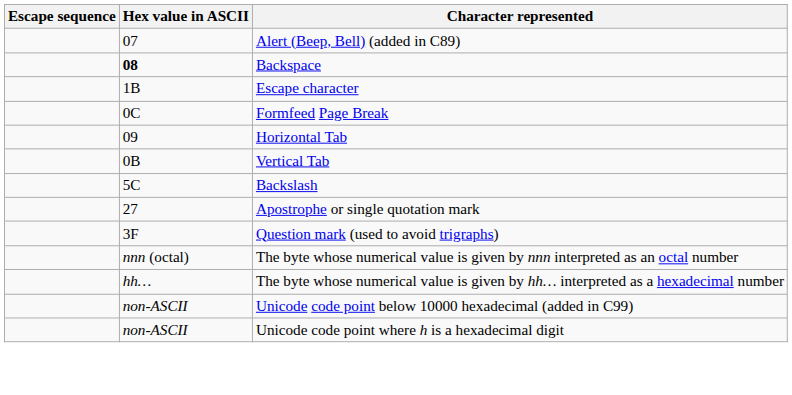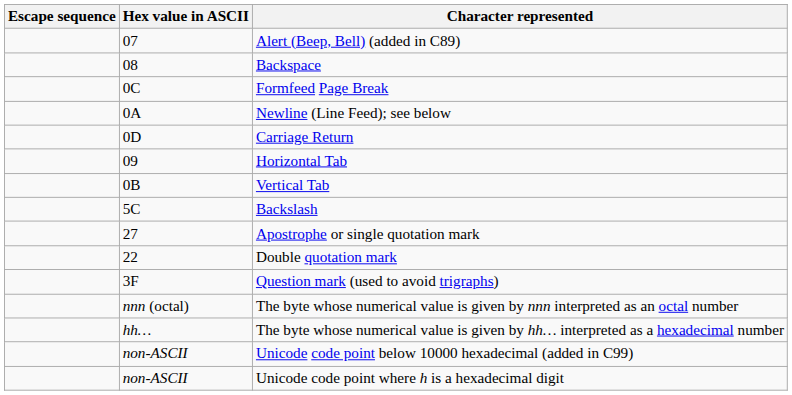Backspace | Hex value in ASCII: bold -> normal
- row: 1B | Escape character
+ row: 0A | Newline (Line Feed); see below
+ row: 0D | Carriage Return
+ row: 22 | Double quotation mark
